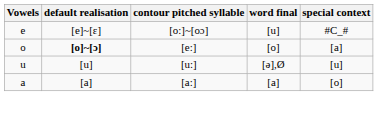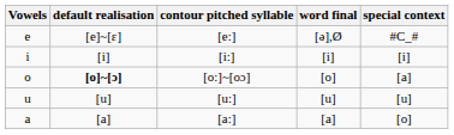e | contour pitched syllable: [o:]~[oɔ] -> [e:]
e | word final: [u] -> [ə],Ø
+ row: i | [i] | [i:] | [i] | [i]
o | contour pitched syllable: [e:] -> [o:]~[oɔ]
u | word final: [ə],Ø -> [u]
